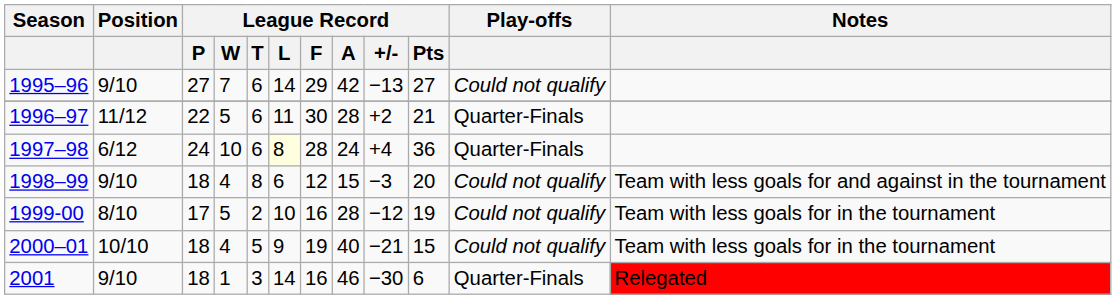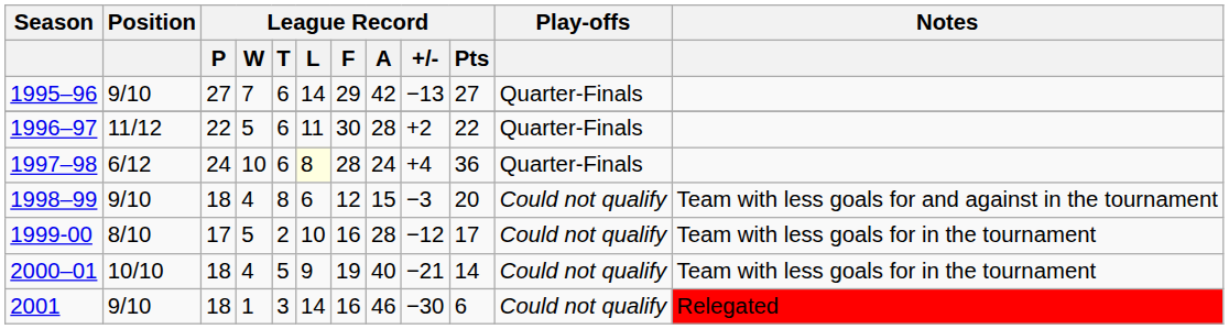1995–96 | Play-offs: Could not qualify -> Quarter-Finals
1996–97 | League Record / Pts: 21 -> 22
1999-00 | League Record / Pts: 19 -> 17
2000–01 | League Record / Pts: 15 -> 14
2001 | Play-offs: Quarter-Finals -> Could not qualify
